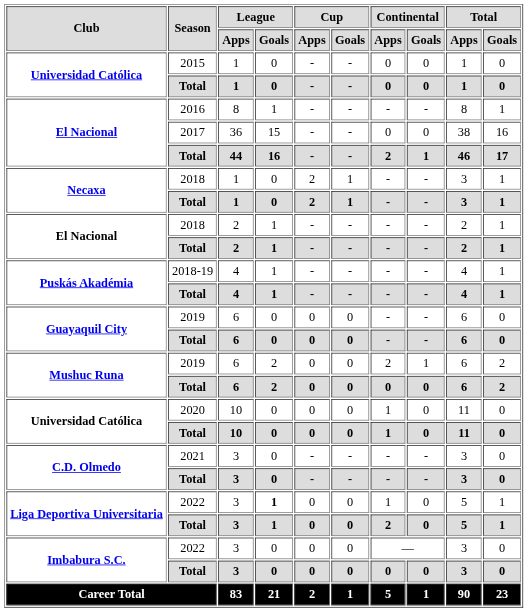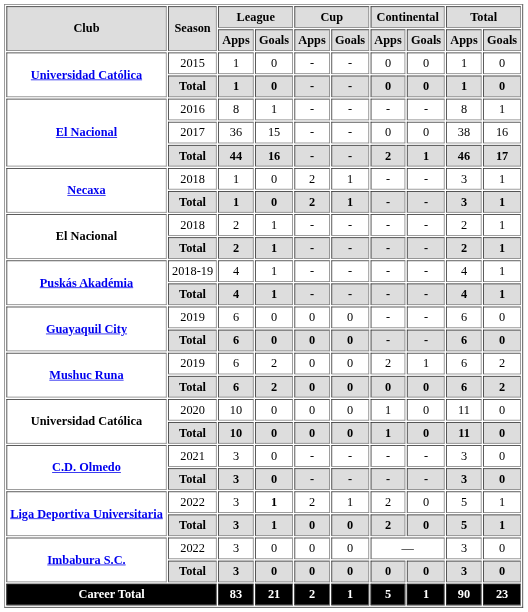Liga Deportiva Universitaria / 2022 | Cup / Apps: 0 -> 2
Liga Deportiva Universitaria / 2022 | Cup / Goals: 0 -> 1
Liga Deportiva Universitaria / 2022 | Continental / Apps: 1 -> 2
